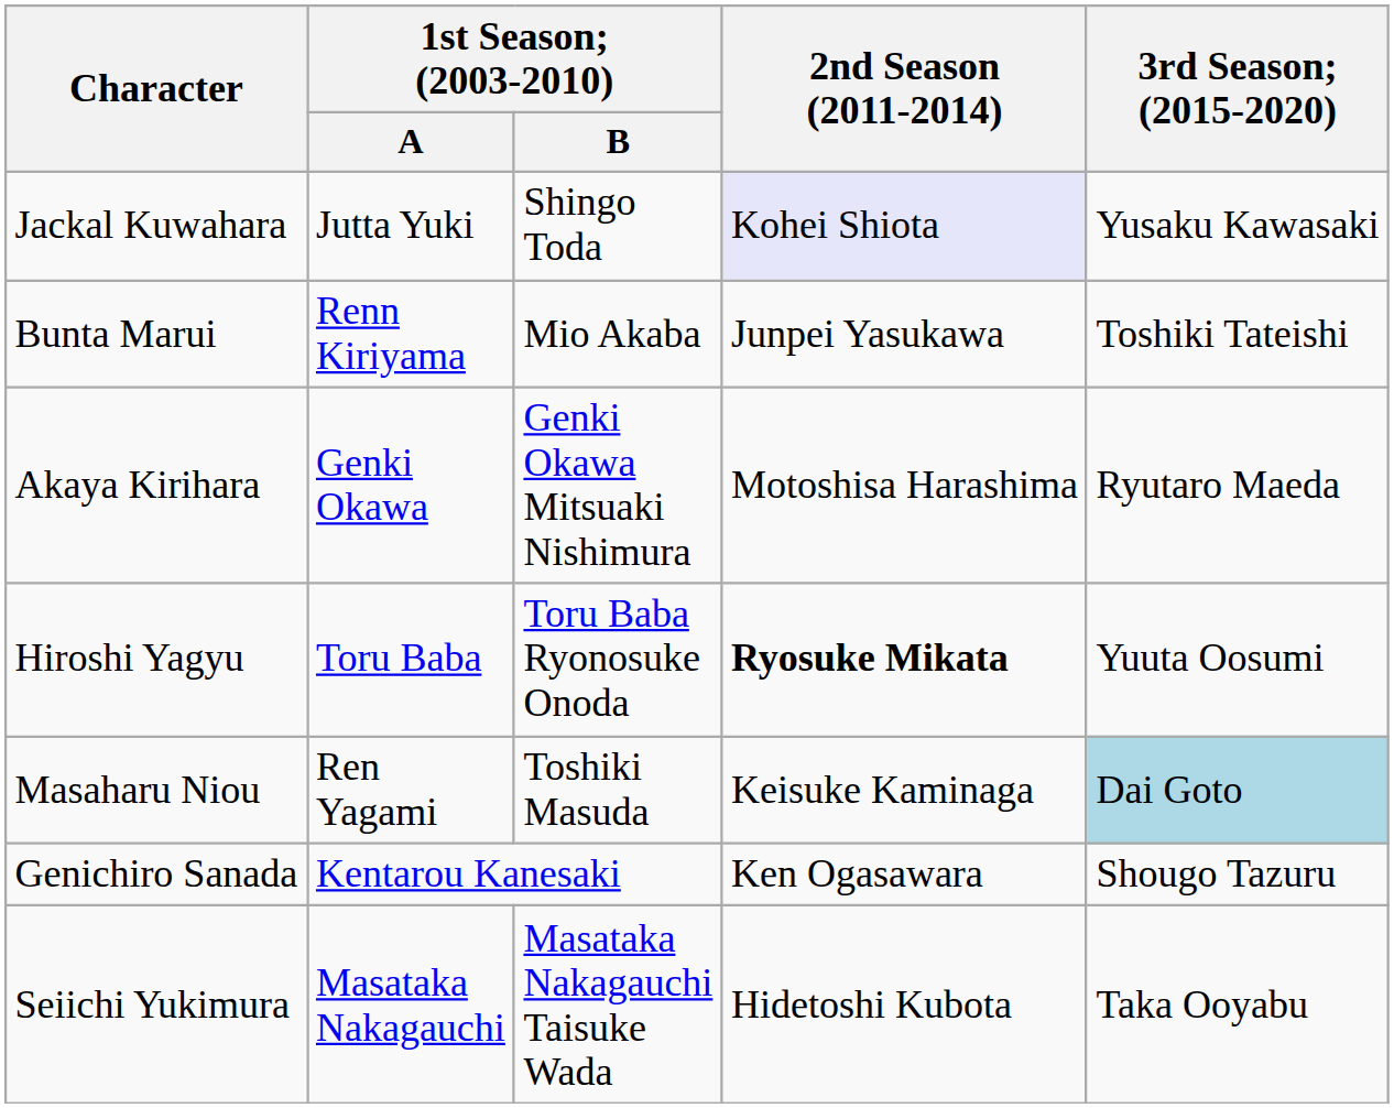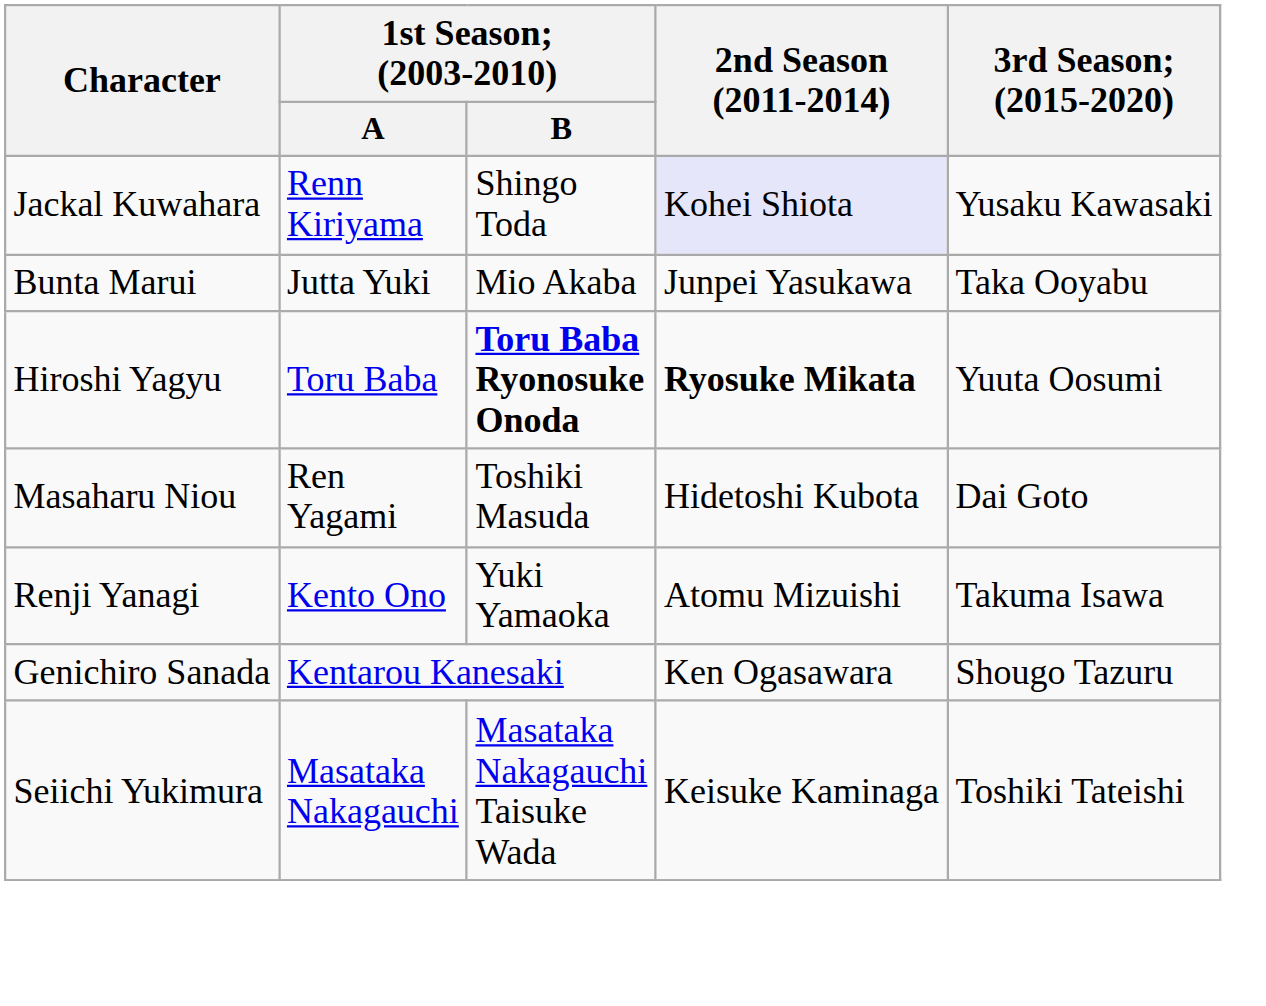Jackal Kuwahara | 1st Season; (2003-2010) / A: Jutta Yuki -> Renn Kiriyama
Bunta Marui | 1st Season; (2003-2010) / A: Renn Kiriyama -> Jutta Yuki
Bunta Marui | 3rd Season; (2015-2020): Toshiki Tateishi -> Taka Ooyabu
- row: Akaya Kirihara | Genki Okawa | Genki Okawa Mitsuaki Nishimura | Motoshisa Harashima | Ryutaro Maeda
Hiroshi Yagyu | 1st Season; (2003-2010) / B: normal -> bold
Masaharu Niou | 2nd Season (2011-2014): Keisuke Kaminaga -> Hidetoshi Kubota
Masaharu Niou | 3rd Season; (2015-2020): lightblue background -> no background
+ row: Renji Yanagi | Kento Ono | Yuki Yamaoka | Atomu Mizuishi | Takuma Isawa
Seiichi Yukimura | 2nd Season (2011-2014): Hidetoshi Kubota -> Keisuke Kaminaga
Seiichi Yukimura | 3rd Season; (2015-2020): Taka Ooyabu -> Toshiki Tateishi
